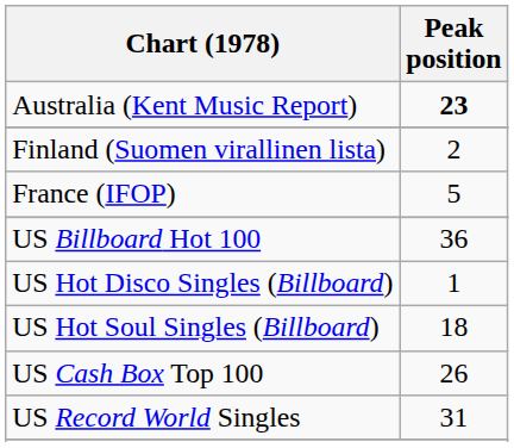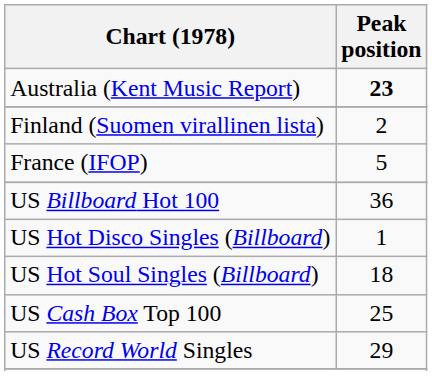US Cash Box Top 100 | Peak position: 26 -> 25
US Record World Singles | Peak position: 31 -> 29
